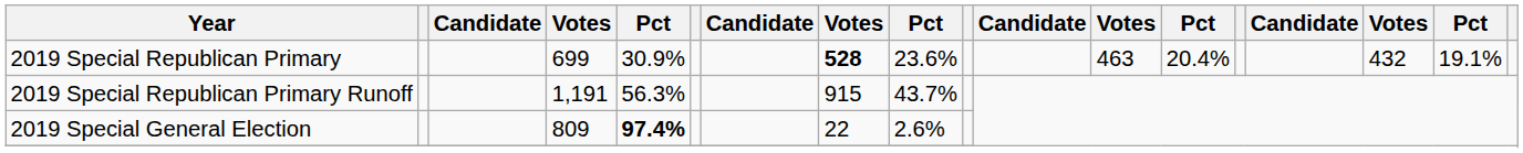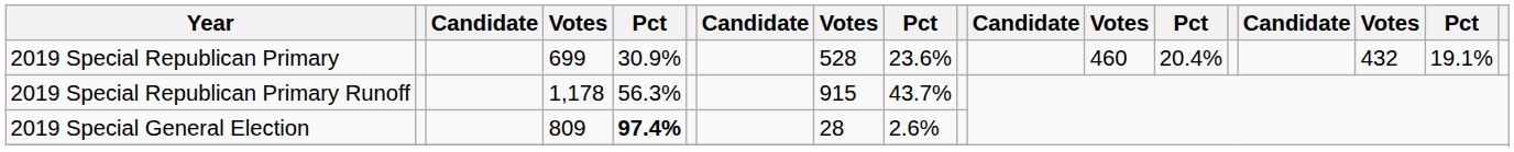2019 Special Republican Primary | column 8: bold -> normal
2019 Special Republican Primary | column 12: 463 -> 460
2019 Special Republican Primary Runoff | column 4: 1,191 -> 1,178
2019 Special General Election | column 8: 22 -> 28
